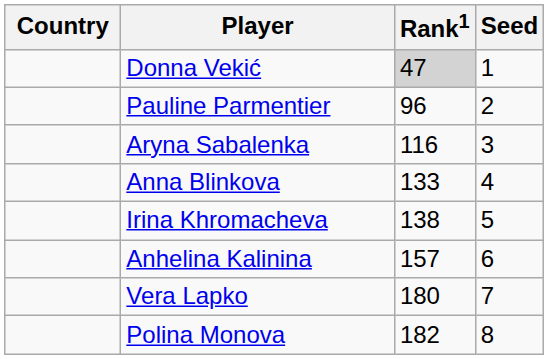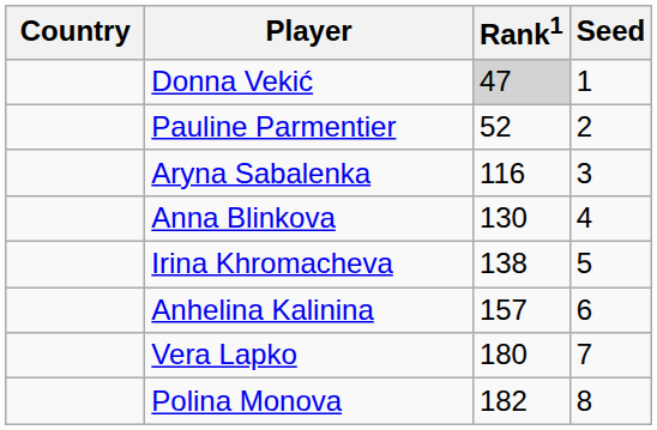Pauline Parmentier | Rank1: 96 -> 52
Anna Blinkova | Rank1: 133 -> 130
